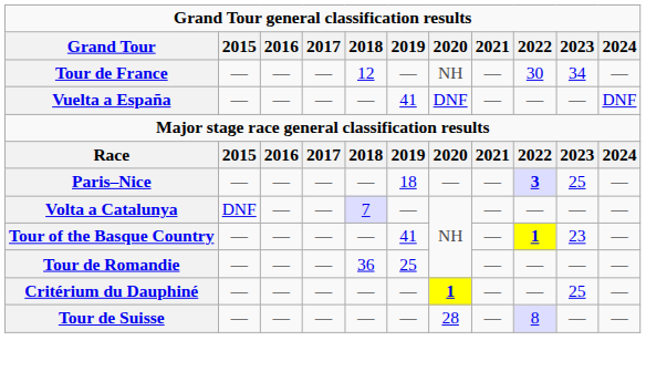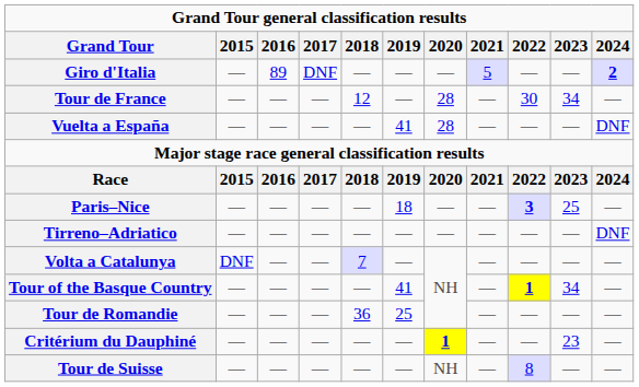+ row: Giro d'Italia | — | 89 | DNF | — | — | — | 5 | — | — | 2
Tour de France | 2020: NH -> 28
Vuelta a España | 2020: DNF -> 28
+ row: Tirreno–Adriatico | — | — | — | — | — | — | — | — | — | DNF
Tour of the Basque Country | 2023: 23 -> 34
Critérium du Dauphiné | 2023: 25 -> 23
Tour de Suisse | 2020: 28 -> NH
